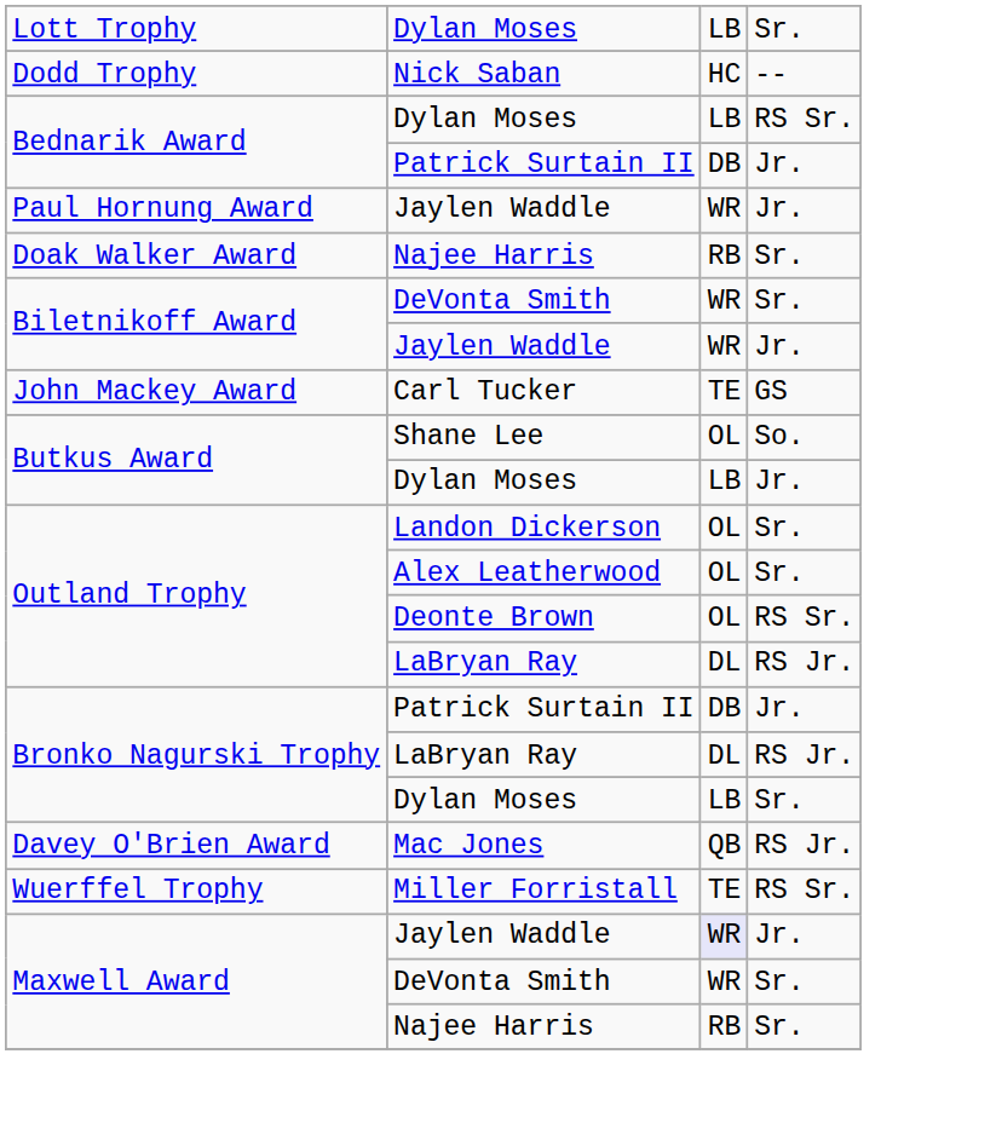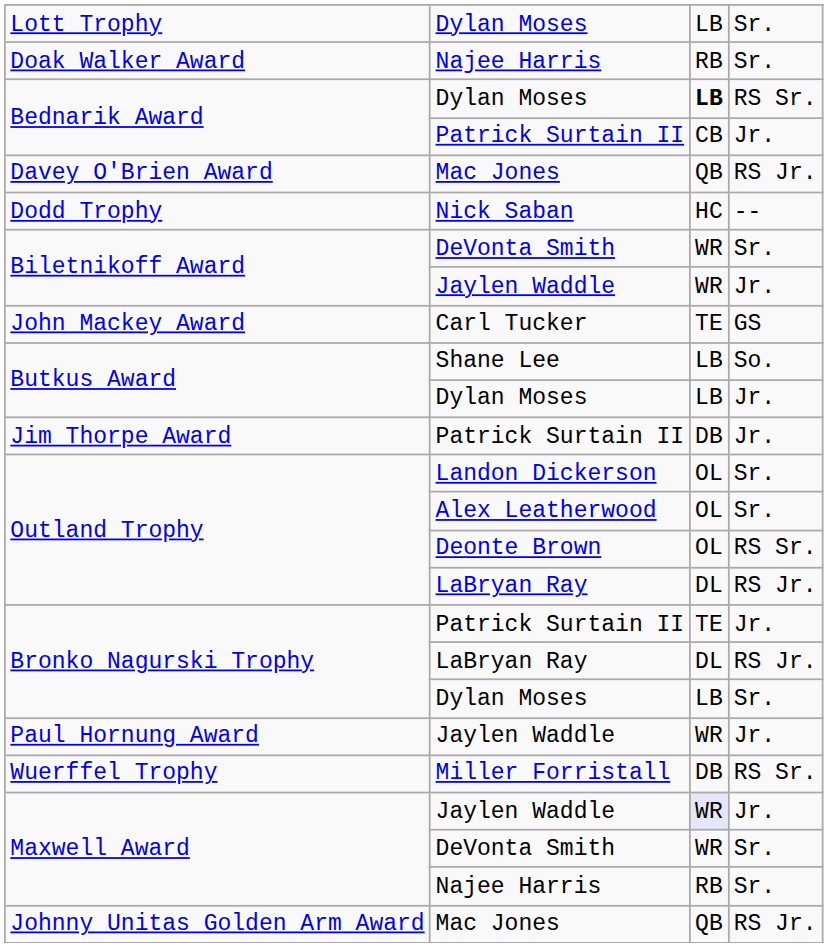rows swapped: Dodd Trophy <-> Doak Walker Award
Bednarik Award / Dylan Moses | column 3: normal -> bold
Bednarik Award / Patrick Surtain II | column 3: DB -> CB
rows swapped: Davey O'Brien Award <-> Paul Hornung Award
Butkus Award / Shane Lee | column 3: OL -> LB
+ row: Jim Thorpe Award | Patrick Surtain II | DB | Jr.
Bronko Nagurski Trophy / Patrick Surtain II | column 3: DB -> TE
Wuerffel Trophy | column 3: TE -> DB
+ row: Johnny Unitas Golden Arm Award | Mac Jones | QB | RS Jr.
